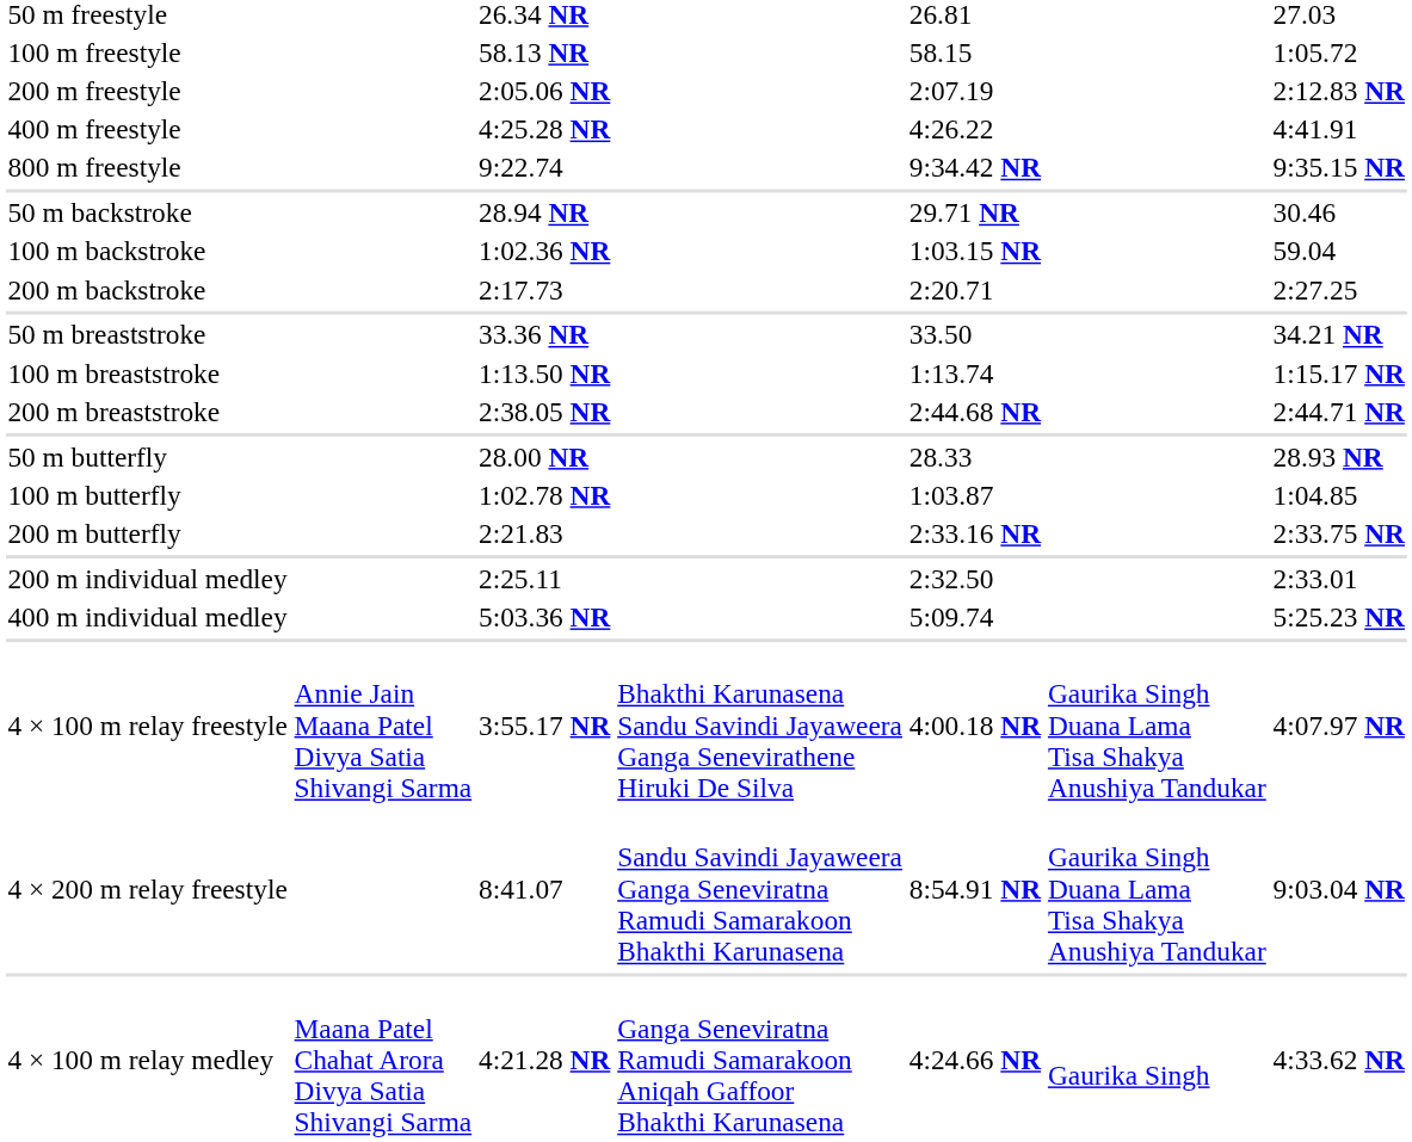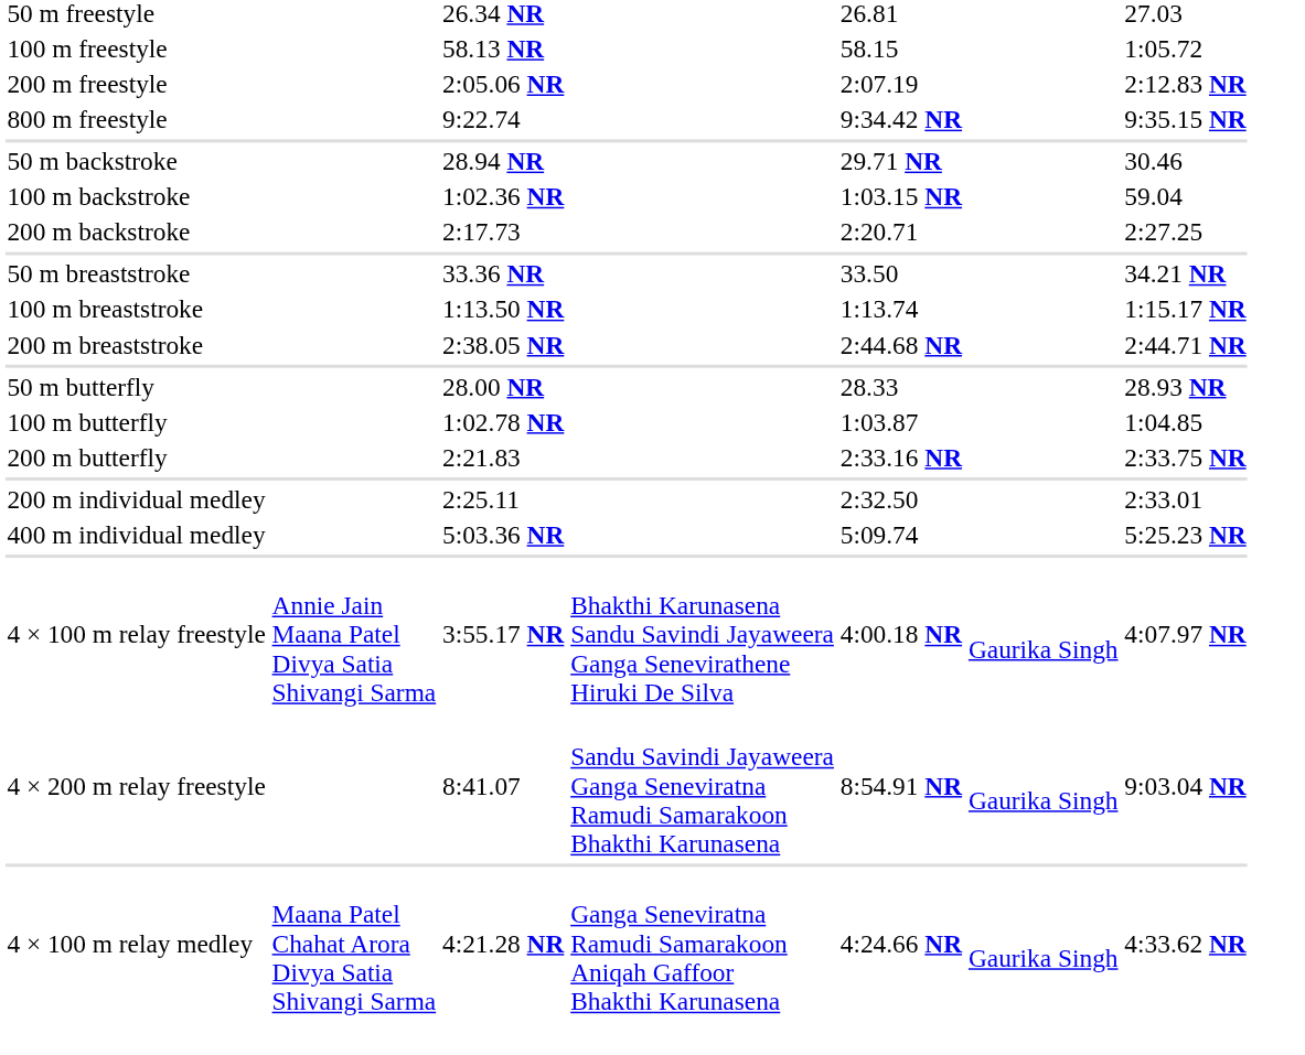- row: 400 m freestyle | 4:25.28 NR | 4:26.22 | 4:41.91
4 × 100 m relay freestyle | column 6: Gaurika Singh Duana Lama Tisa Shakya Anushiya Tandukar -> Gaurika Singh
4 × 200 m relay freestyle | column 6: Gaurika Singh Duana Lama Tisa Shakya Anushiya Tandukar -> Gaurika Singh
